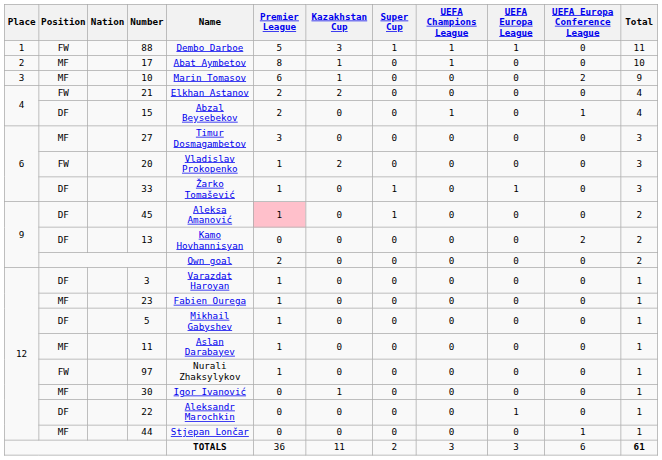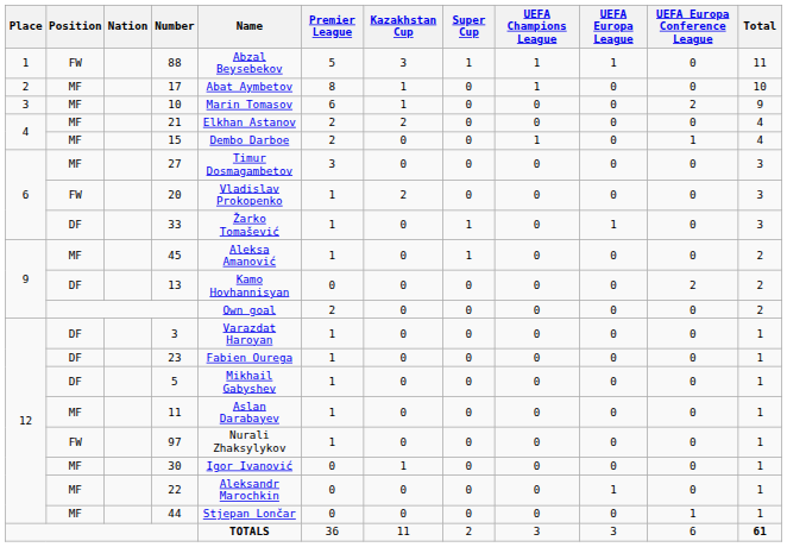88 | Name: Dembo Darboe -> Abzal Beysebekov
21 | Position: FW -> MF
15 | Position: DF -> MF
15 | Name: Abzal Beysebekov -> Dembo Darboe
45 | Position: DF -> MF
45 | Premier League: pink background -> no background
23 | Position: MF -> DF
22 | Position: DF -> MF
